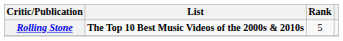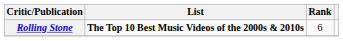Rolling Stone | Rank: 5 -> 6
